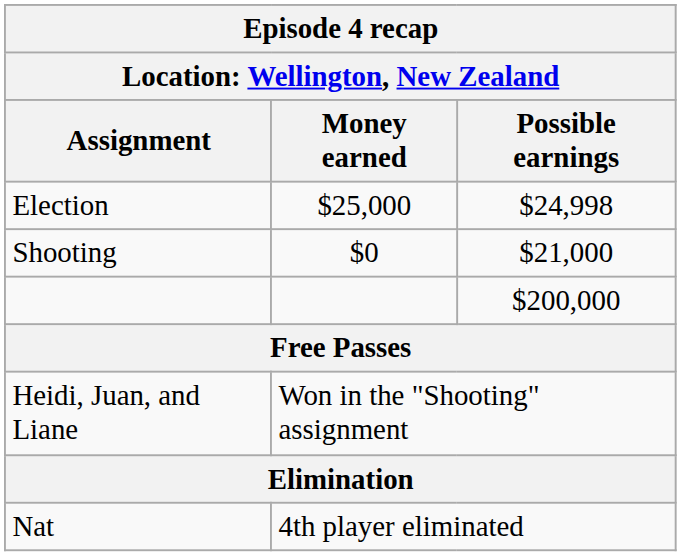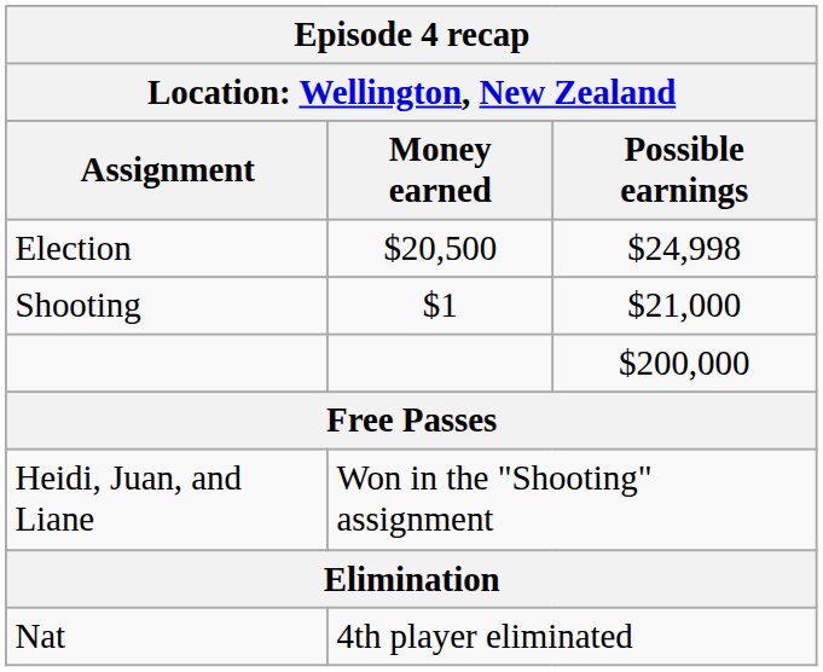Election | Money earned: $25,000 -> $20,500
Shooting | Money earned: $0 -> $1
